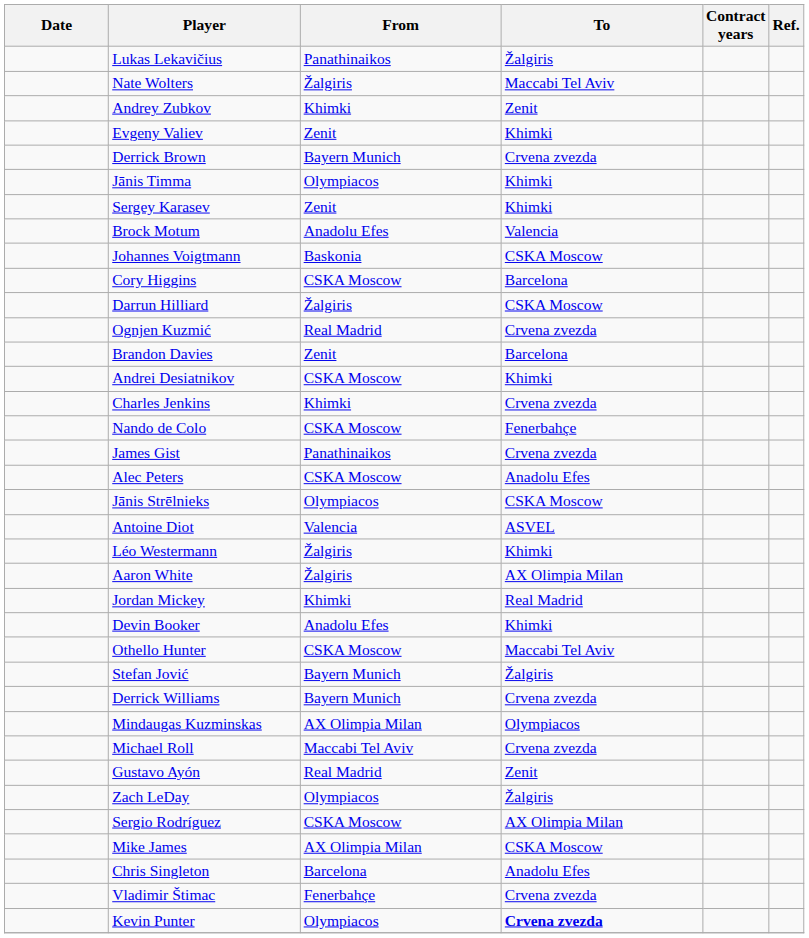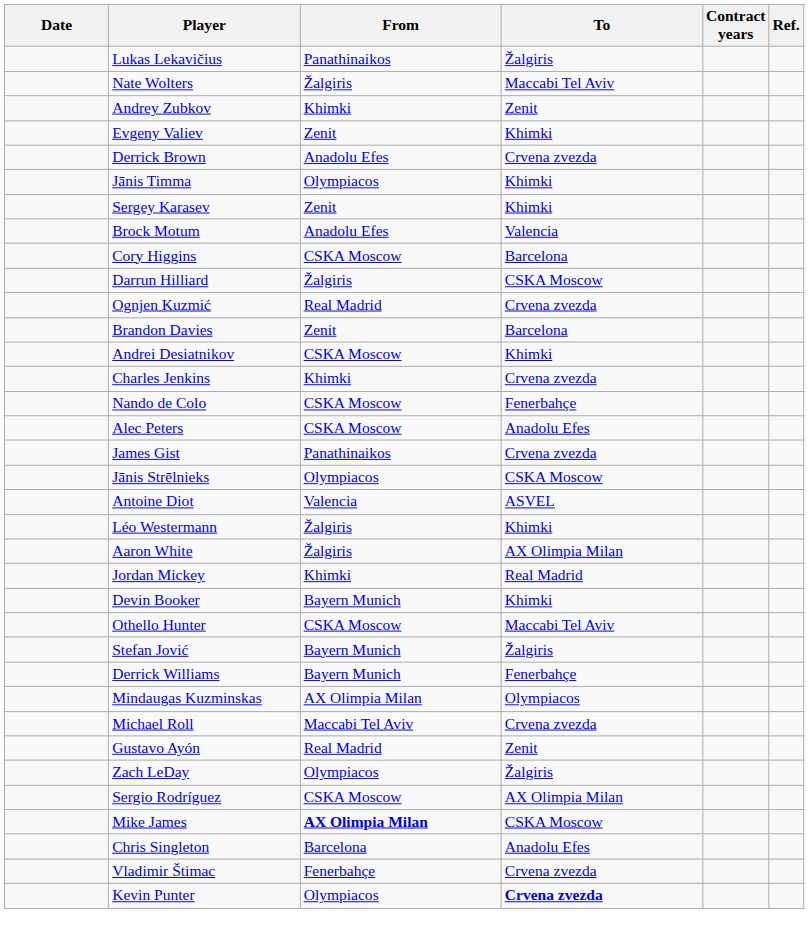Derrick Brown | From: Bayern Munich -> Anadolu Efes
- row: Johannes Voigtmann | Baskonia | CSKA Moscow
rows swapped: James Gist <-> Alec Peters
Devin Booker | From: Anadolu Efes -> Bayern Munich
Derrick Williams | To: Crvena zvezda -> Fenerbahçe
Mike James | From: normal -> bold
